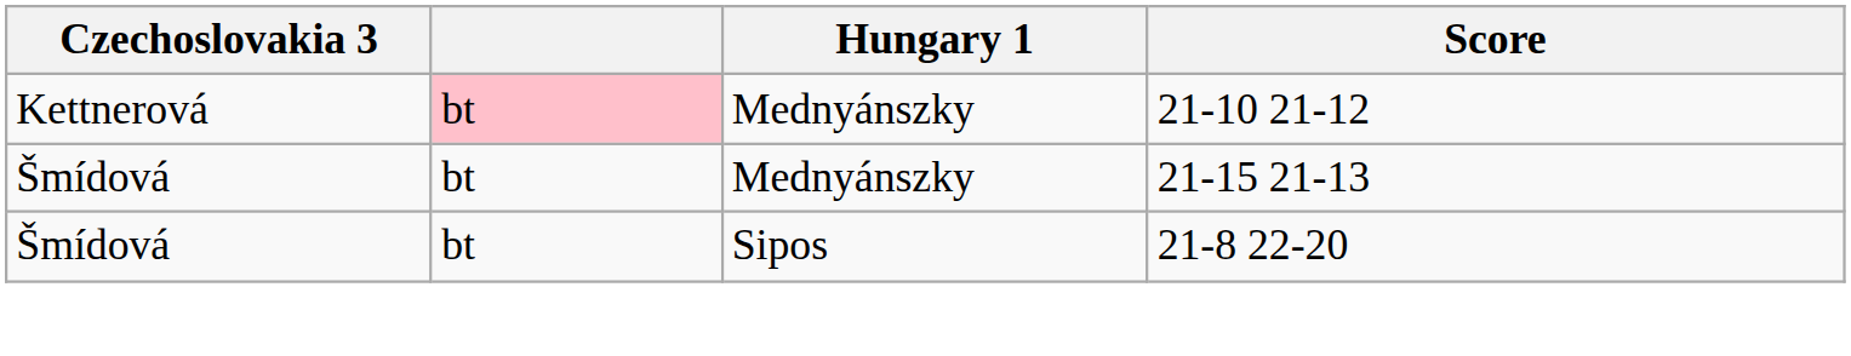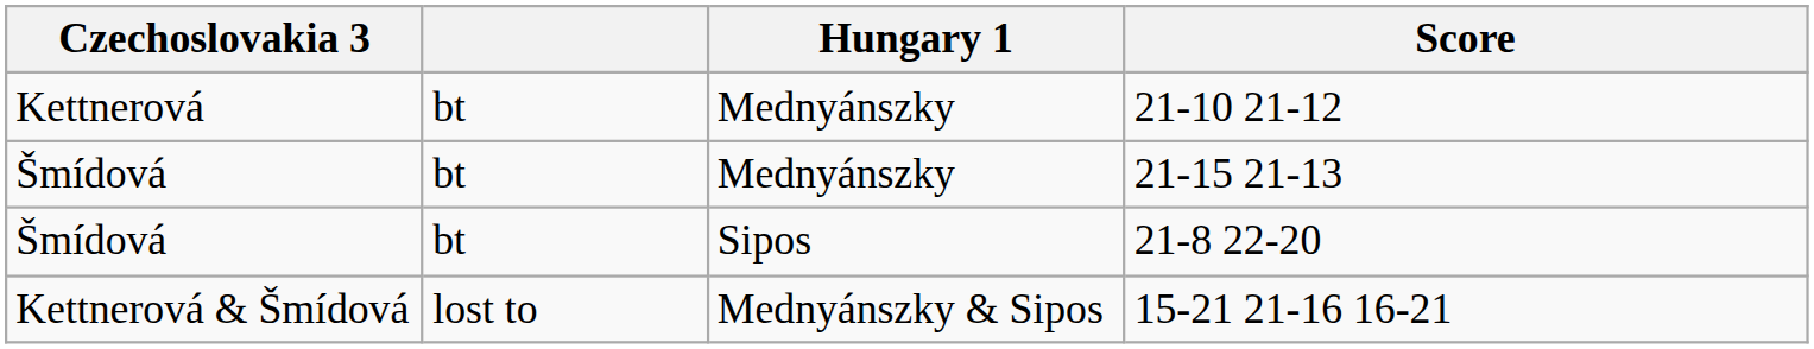21-10 21-12 | column 2: pink background -> no background
+ row: Kettnerová & Šmídová | lost to | Mednyánszky & Sipos | 15-21 21-16 16-21
